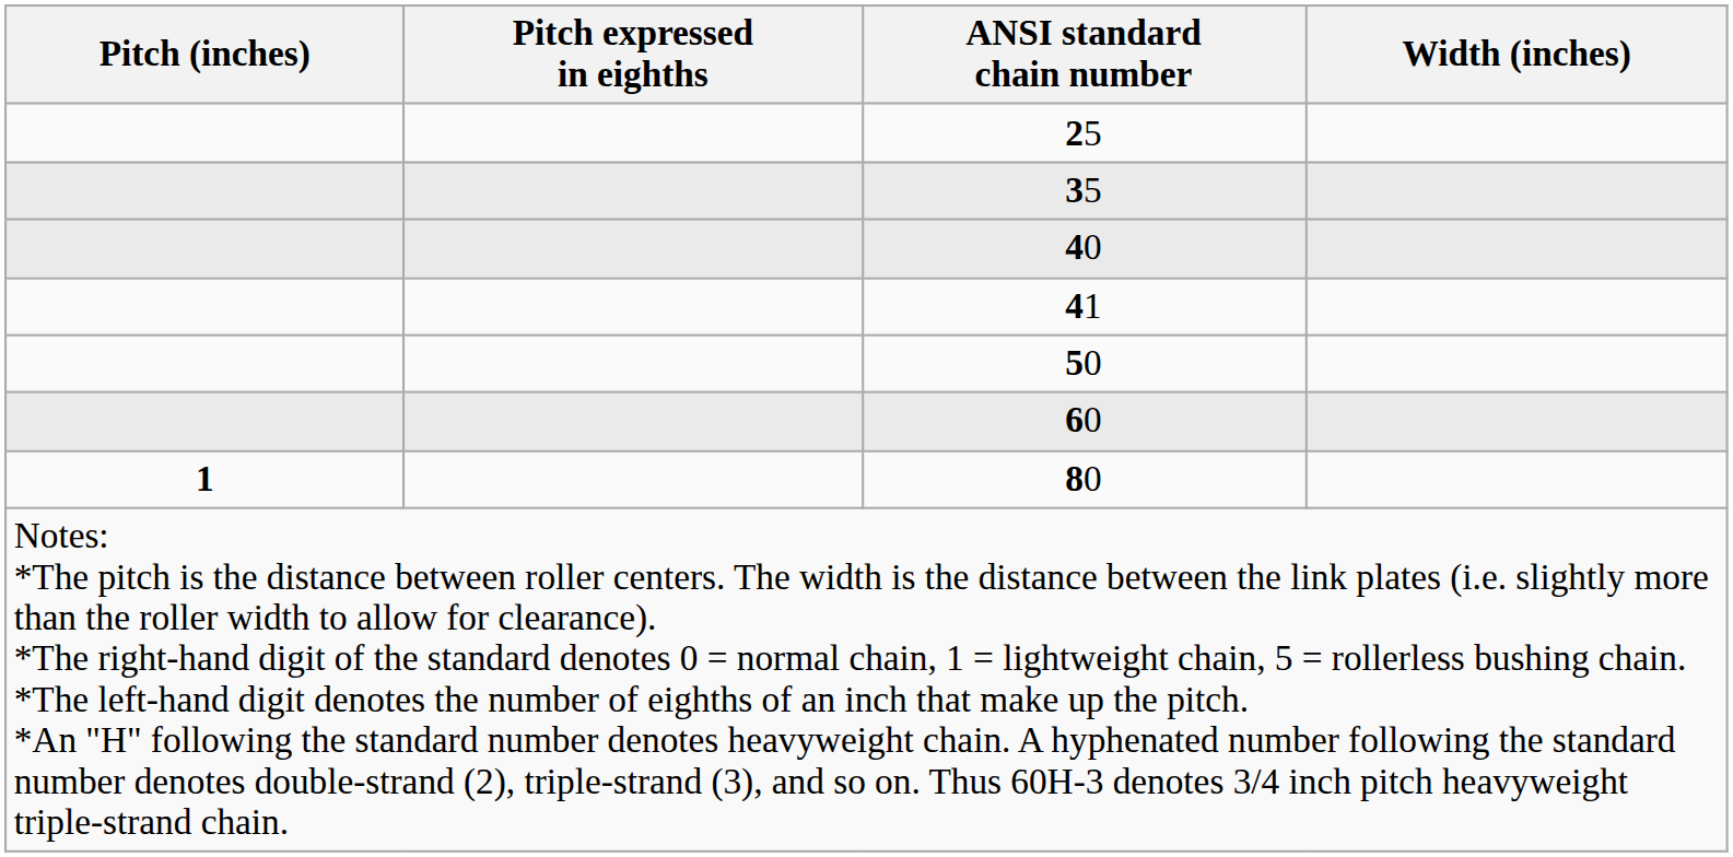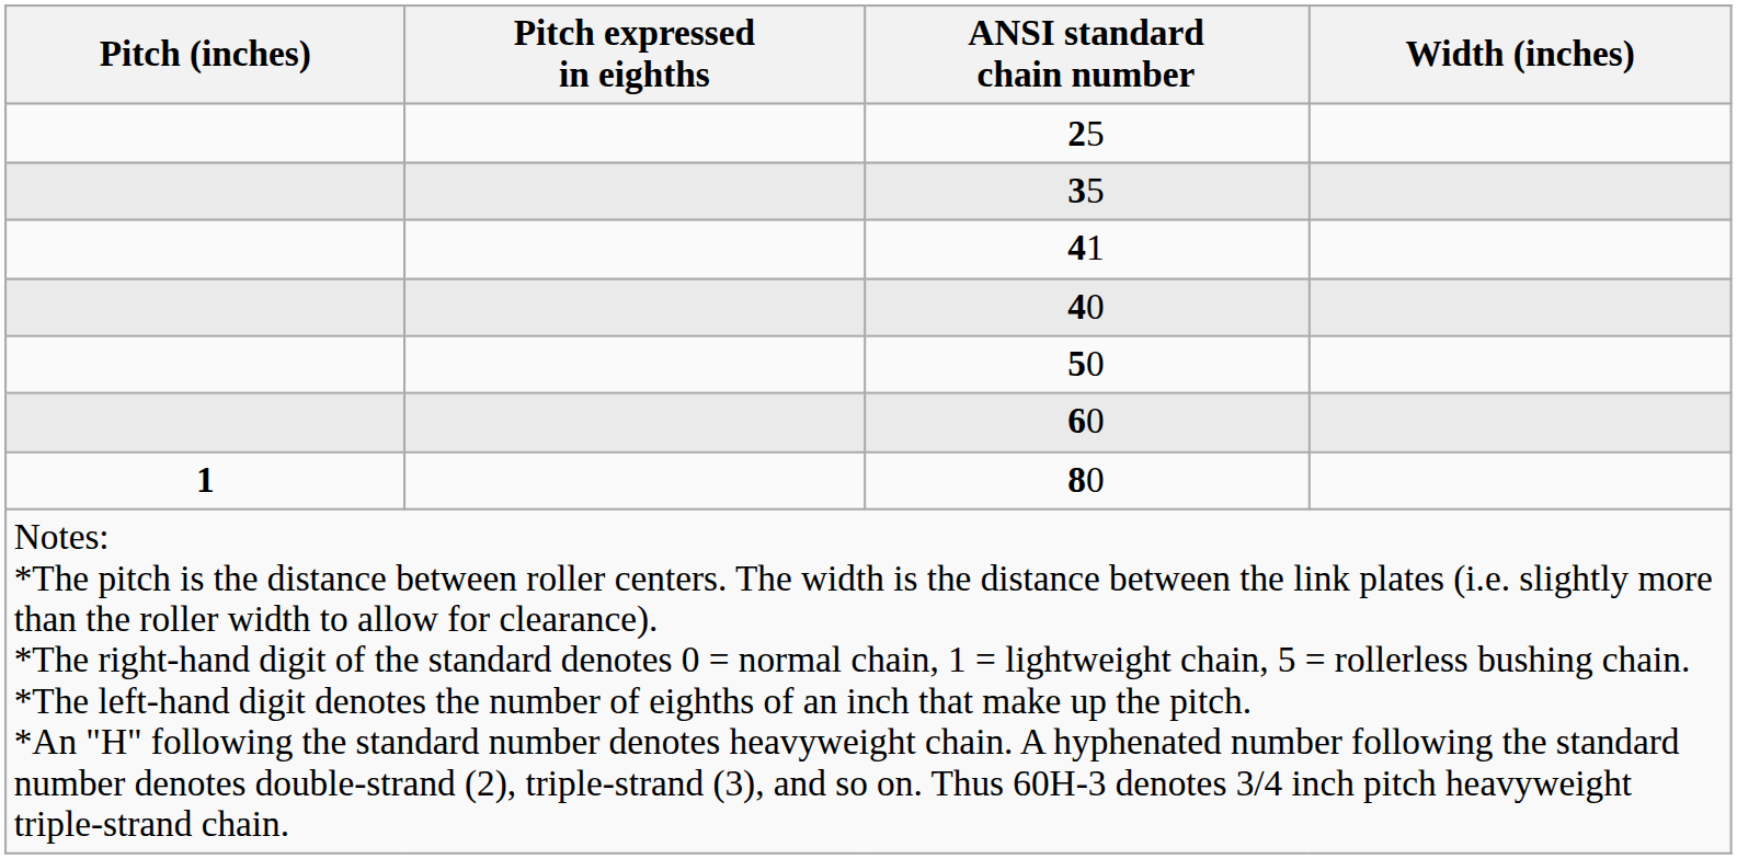rows swapped: 41 <-> 40
